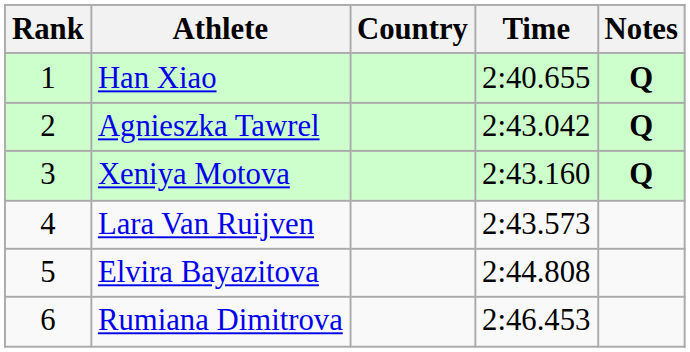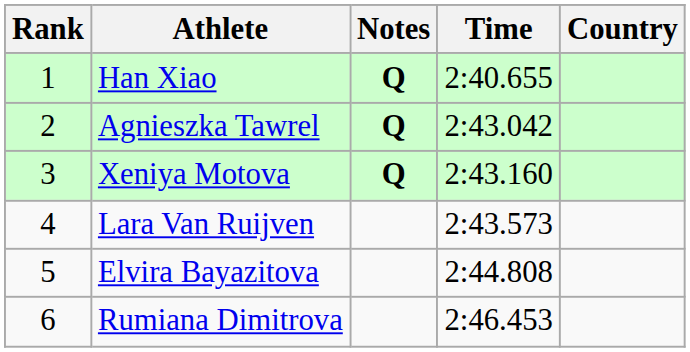columns swapped: Country <-> Notes
